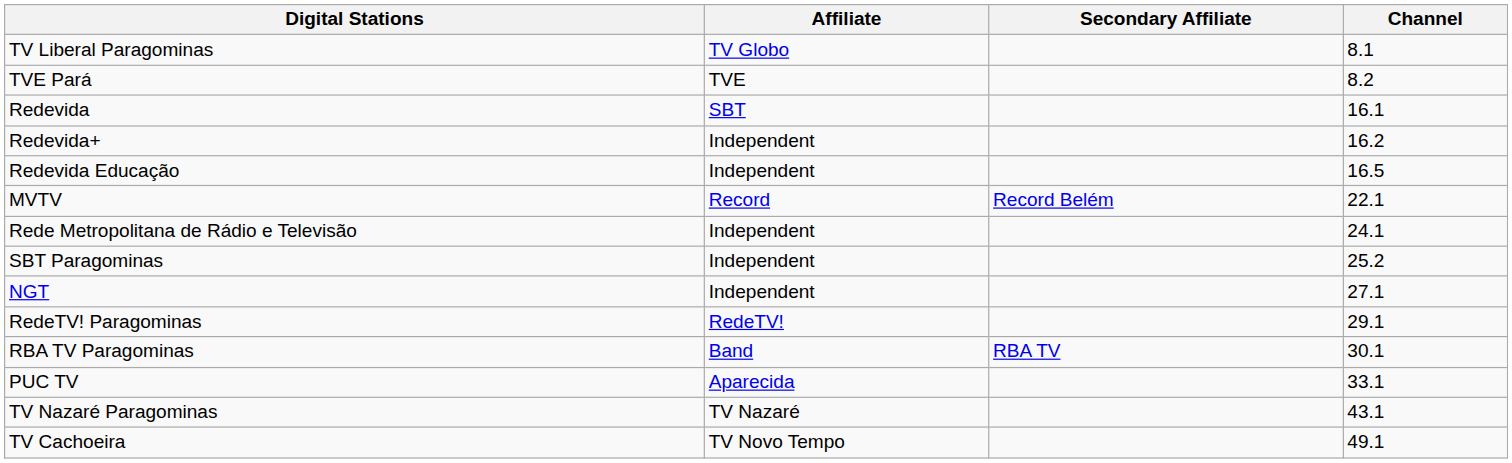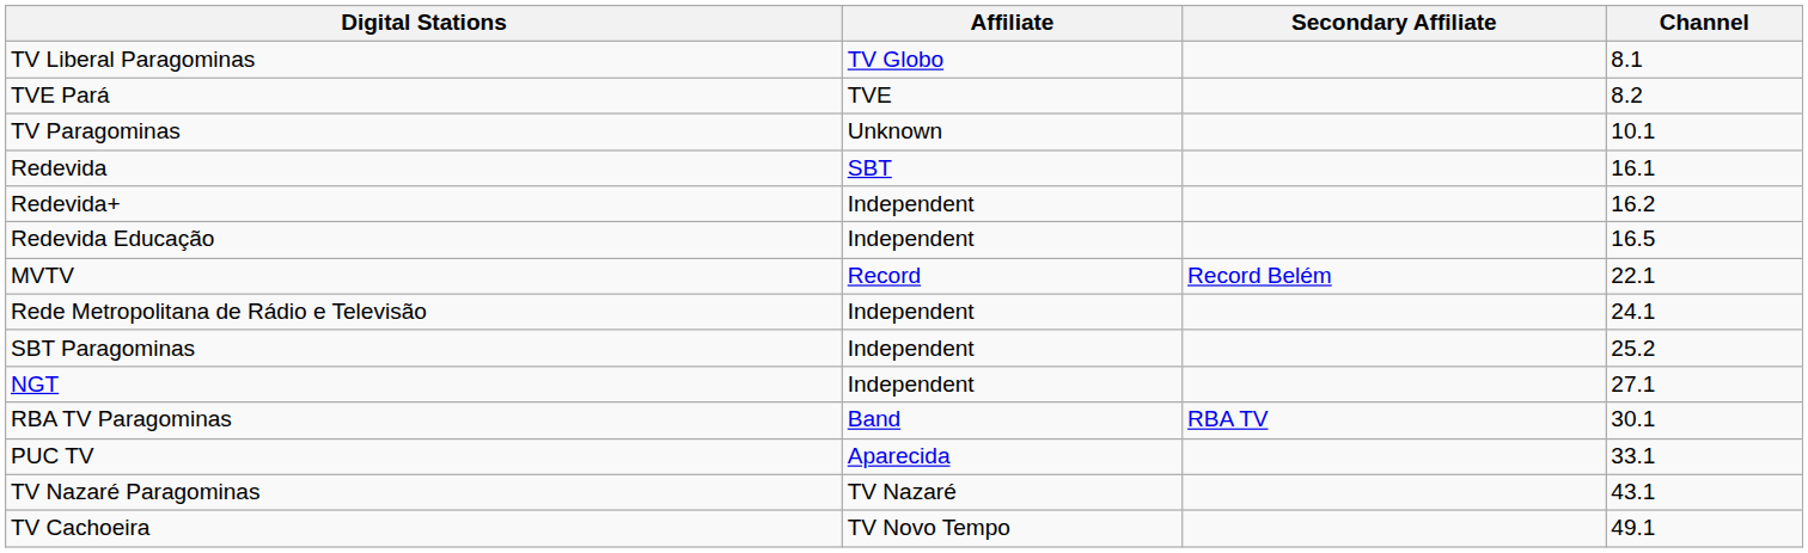+ row: TV Paragominas | Unknown | 10.1
- row: RedeTV! Paragominas | RedeTV! | 29.1
